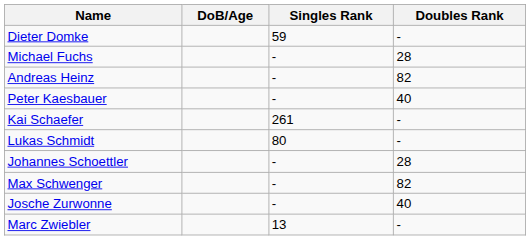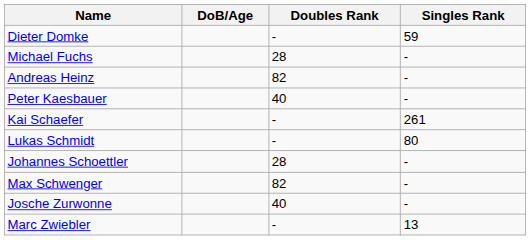columns swapped: Singles Rank <-> Doubles Rank
